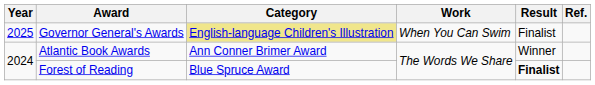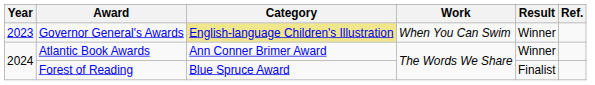Governor General's Awards | Year: 2025 -> 2023
Governor General's Awards | Result: Finalist -> Winner
Forest of Reading | Result: bold -> normal
